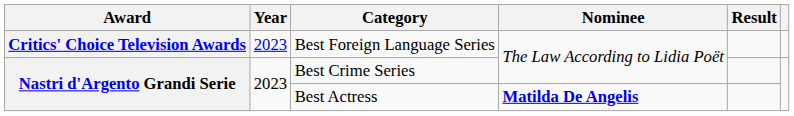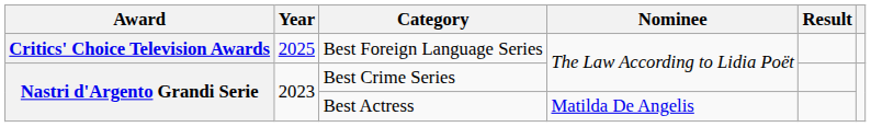Best Foreign Language Series | Year: 2023 -> 2025
Best Actress | Nominee: bold -> normal
